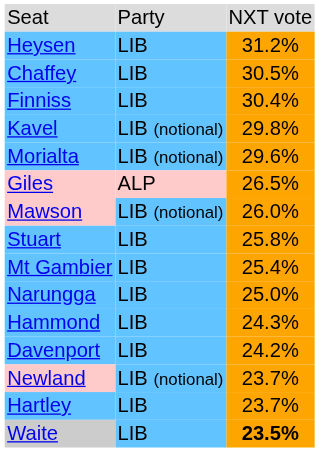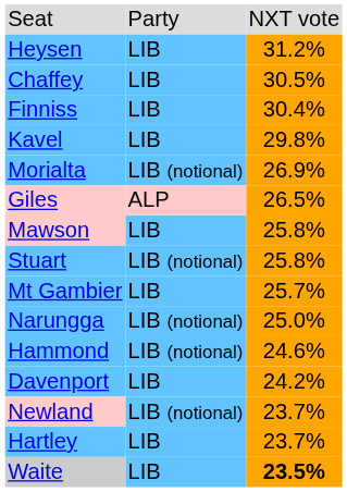Kavel | column 2: LIB (notional) -> LIB
Morialta | column 3: 29.6% -> 26.9%
Mawson | column 2: LIB (notional) -> LIB
Mawson | column 3: 26.0% -> 25.8%
Stuart | column 2: LIB -> LIB (notional)
Mt Gambier | column 3: 25.4% -> 25.7%
Narungga | column 2: LIB -> LIB (notional)
Hammond | column 2: LIB -> LIB (notional)
Hammond | column 3: 24.3% -> 24.6%
